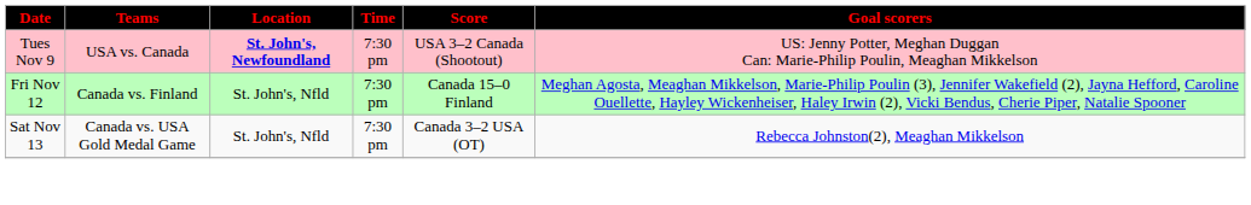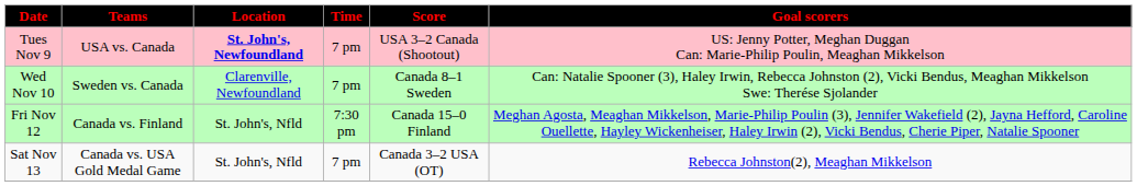Tues Nov 9 | Time: 7:30 pm -> 7 pm
+ row: Wed Nov 10 | Sweden vs. Canada | Clarenville, Newfoundland | 7 pm | Canada 8–1 Sweden | Can: Natalie Spooner (3), Haley Irwin, Rebecca Johnston (2), Vicki Bendus, Meaghan Mikkelson Swe: Therése Sjolander
Sat Nov 13 | Time: 7:30 pm -> 7 pm
